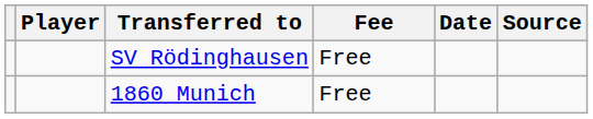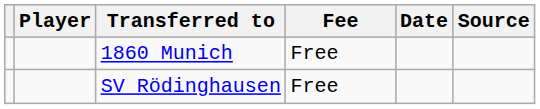rows swapped: SV Rödinghausen <-> 1860 Munich
